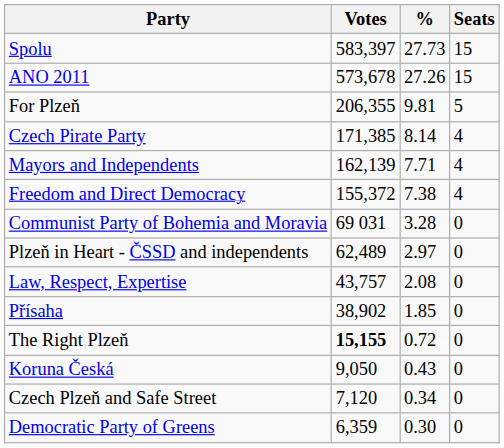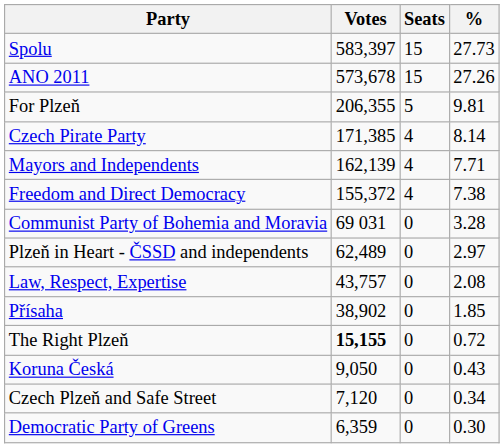columns swapped: % <-> Seats
